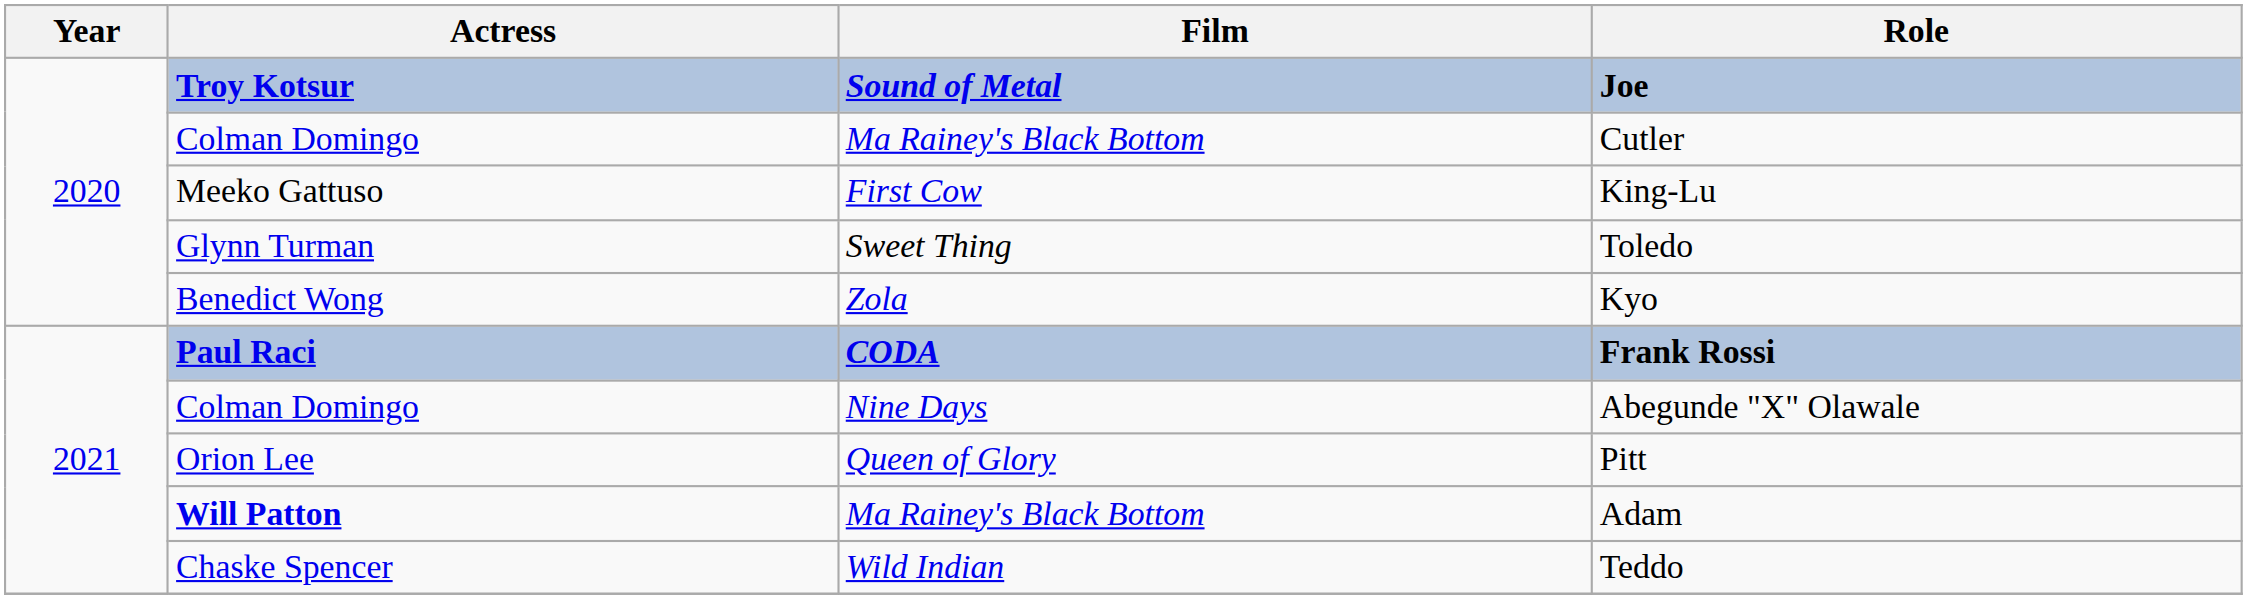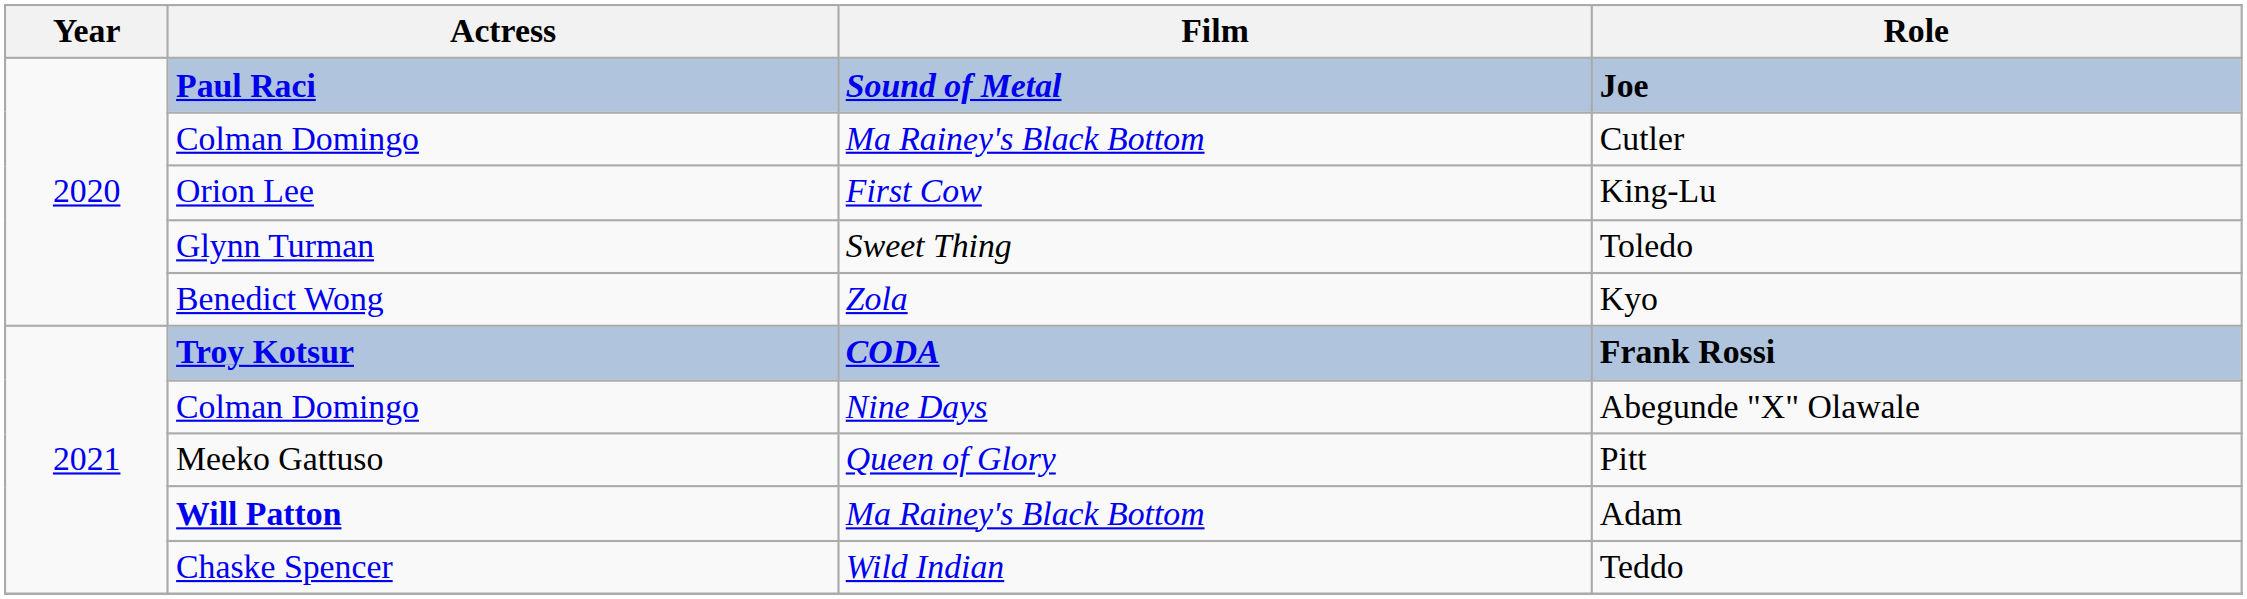Joe | Actress: Troy Kotsur -> Paul Raci
King-Lu | Actress: Meeko Gattuso -> Orion Lee
Frank Rossi | Actress: Paul Raci -> Troy Kotsur
Pitt | Actress: Orion Lee -> Meeko Gattuso
